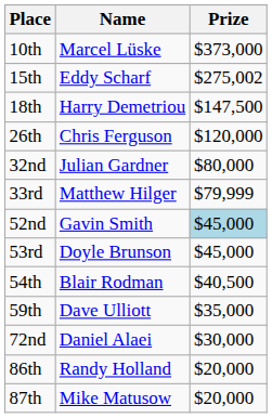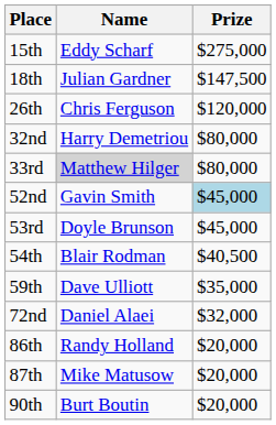- row: 10th | Marcel Lüske | $373,000
15th | Prize: $275,002 -> $275,000
18th | Name: Harry Demetriou -> Julian Gardner
32nd | Name: Julian Gardner -> Harry Demetriou
33rd | Name: no background -> lightgrey background
33rd | Prize: $79,999 -> $80,000
72nd | Prize: $30,000 -> $32,000
+ row: 90th | Burt Boutin | $20,000
